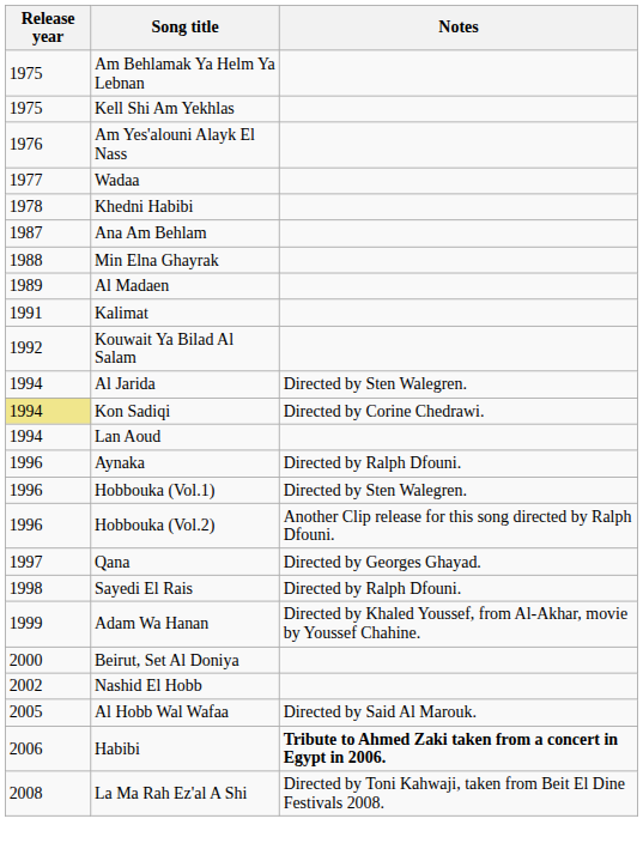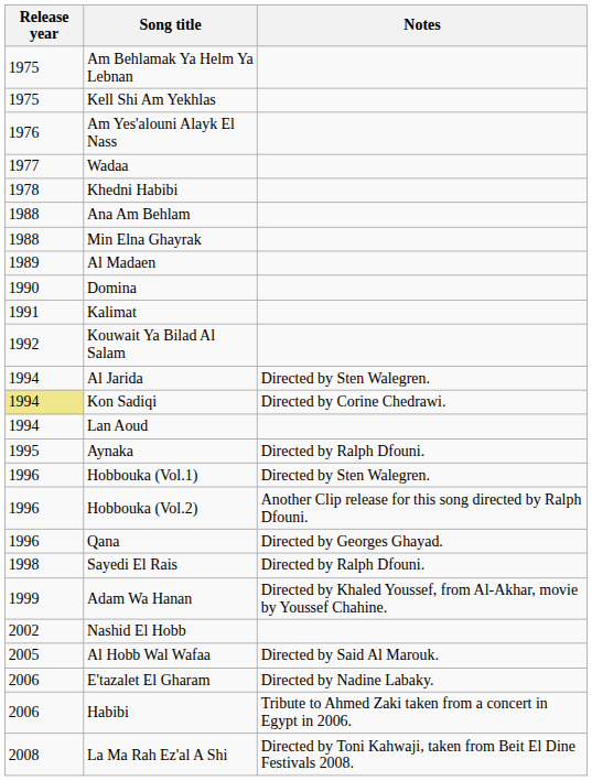Ana Am Behlam | Release year: 1987 -> 1988
+ row: 1990 | Domina
Aynaka | Release year: 1996 -> 1995
Qana | Release year: 1997 -> 1996
- row: 2000 | Beirut, Set Al Doniya
+ row: 2006 | E'tazalet El Gharam | Directed by Nadine Labaky.
Habibi | Notes: bold -> normal
